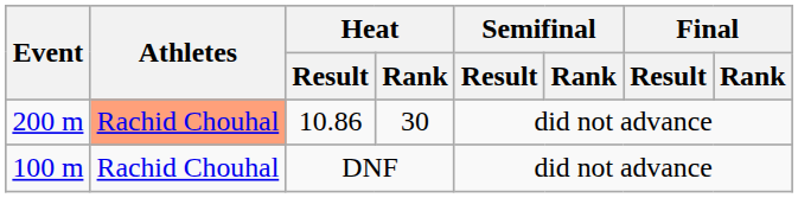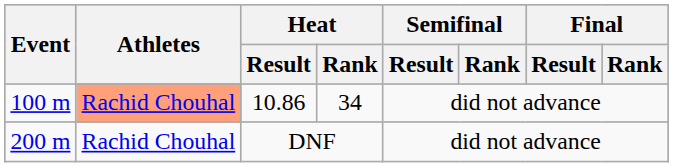10.86 | Event: 200 m -> 100 m
10.86 | Heat / Rank: 30 -> 34
DNF | Event: 100 m -> 200 m
